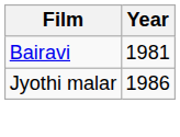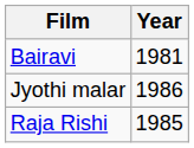+ row: Raja Rishi | 1985
